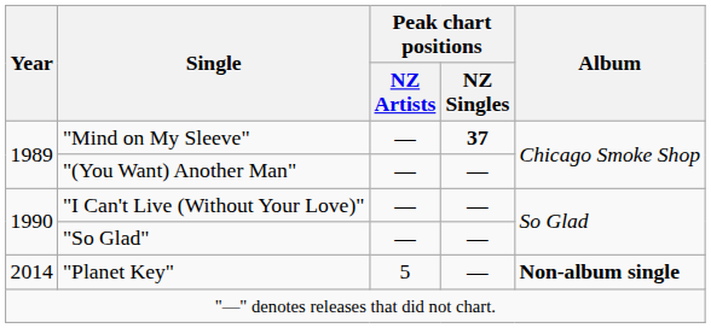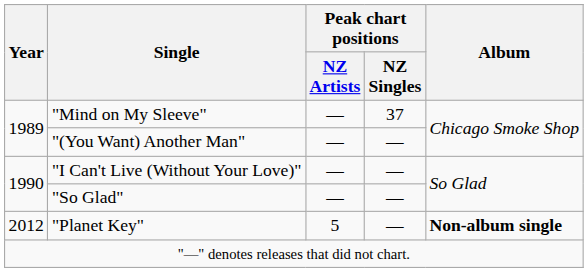"Mind on My Sleeve" | Peak chart positions / NZ Singles: bold -> normal
"Planet Key" | Year: 2014 -> 2012
